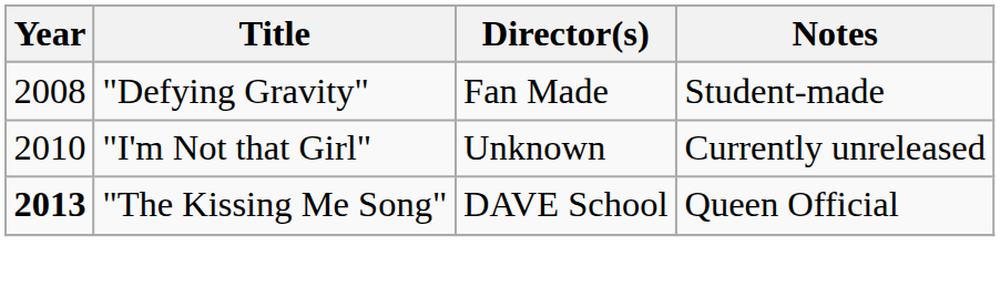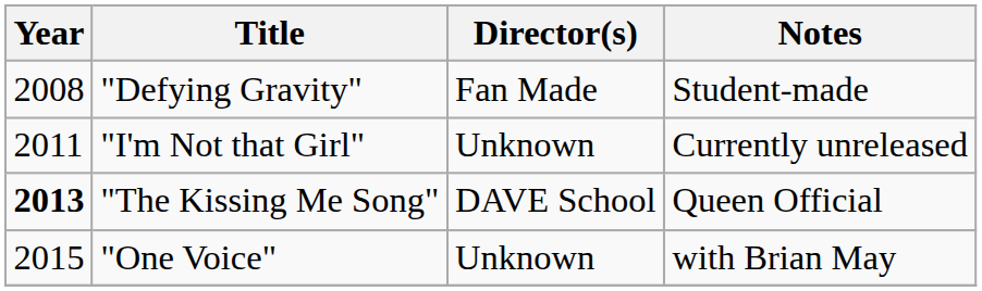"I'm Not that Girl" | Year: 2010 -> 2011
+ row: 2015 | "One Voice" | Unknown | with Brian May
